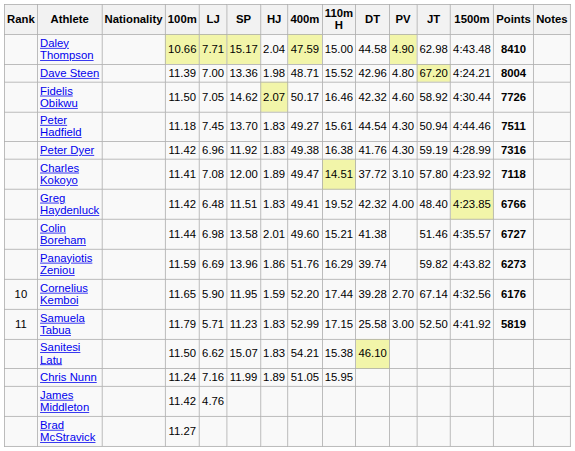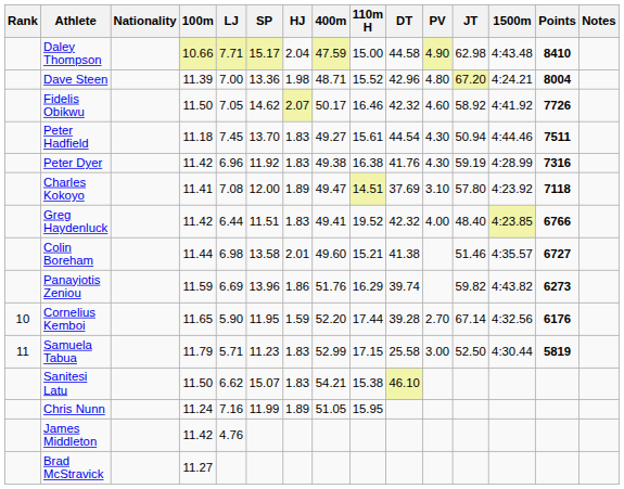Fidelis Obikwu | 1500m: 4:30.44 -> 4:41.92
Charles Kokoyo | DT: 37.72 -> 37.69
Greg Haydenluck | LJ: 6.48 -> 6.44
Samuela Tabua | 1500m: 4:41.92 -> 4:30.44
